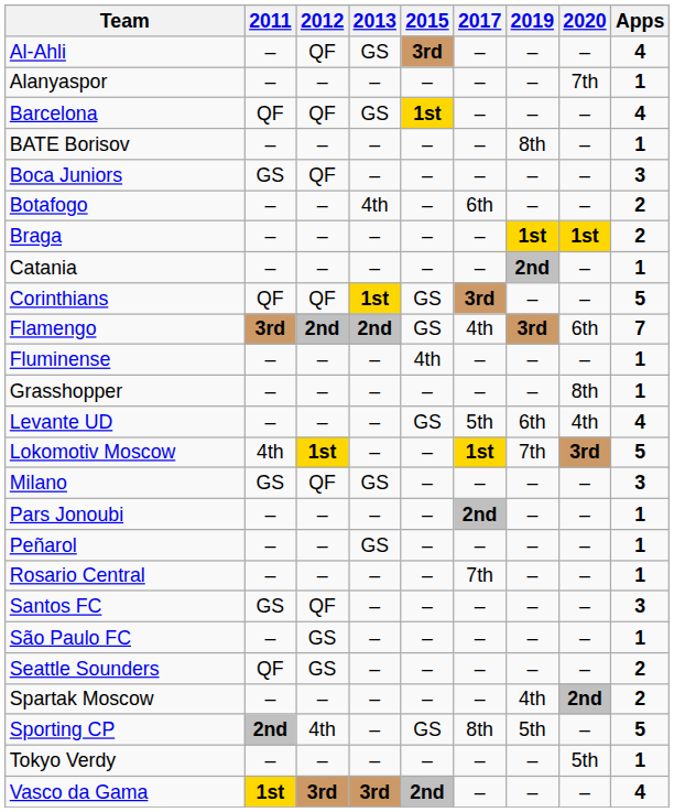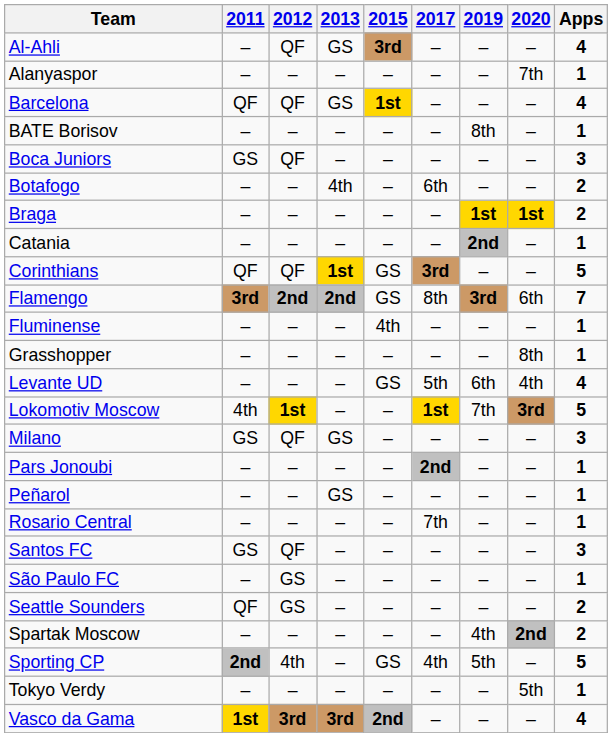Flamengo | 2017: 4th -> 8th
Sporting CP | 2017: 8th -> 4th
